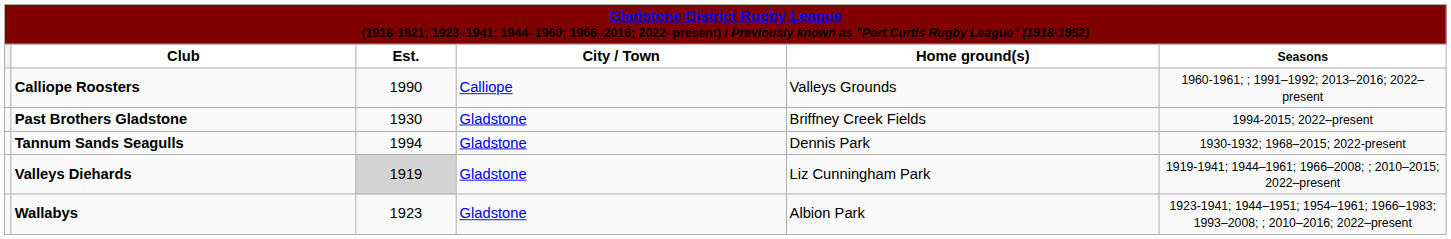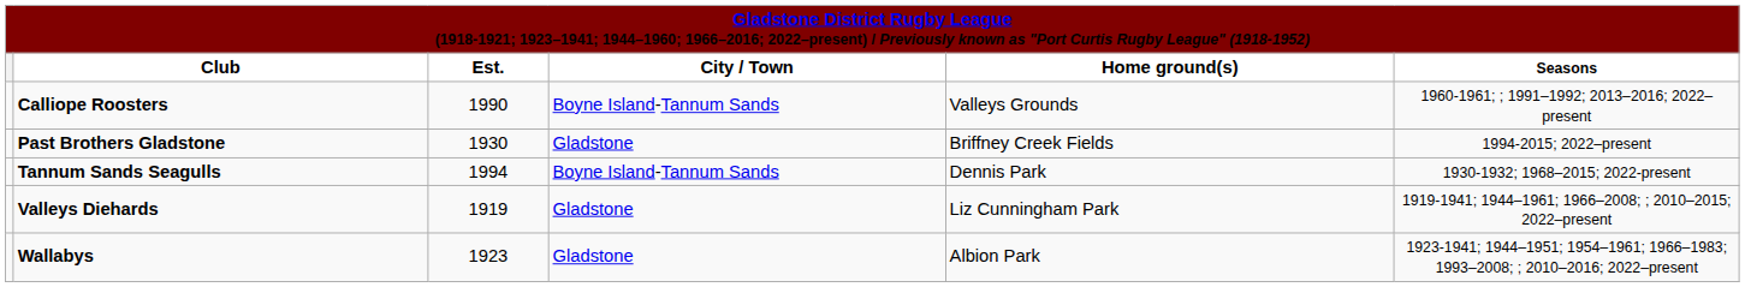Calliope Roosters | City / Town: Calliope -> Boyne Island-Tannum Sands
Tannum Sands Seagulls | City / Town: Gladstone -> Boyne Island-Tannum Sands
Valleys Diehards | Est.: lightgrey background -> no background
